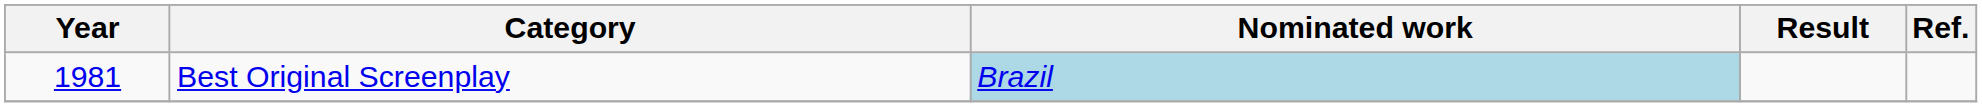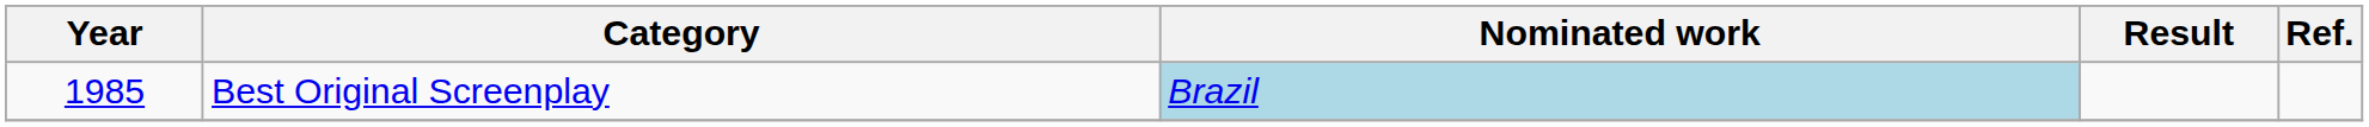Best Original Screenplay | Year: 1981 -> 1985
